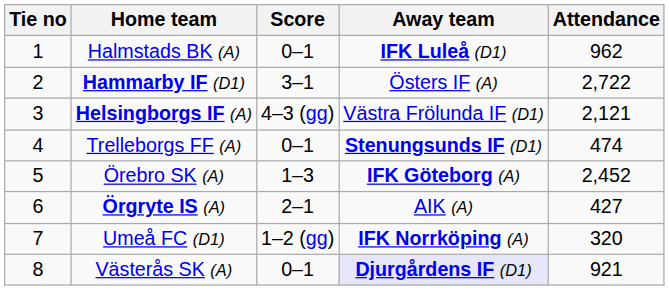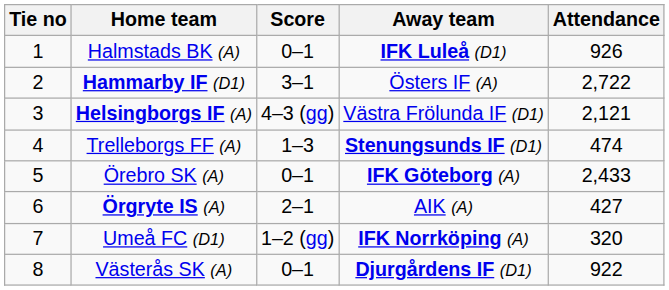Halmstads BK (A) | Attendance: 962 -> 926
Trelleborgs FF (A) | Score: 0–1 -> 1–3
Örebro SK (A) | Score: 1–3 -> 0–1
Örebro SK (A) | Attendance: 2,452 -> 2,433
Västerås SK (A) | Away team: lavender background -> no background
Västerås SK (A) | Attendance: 921 -> 922
